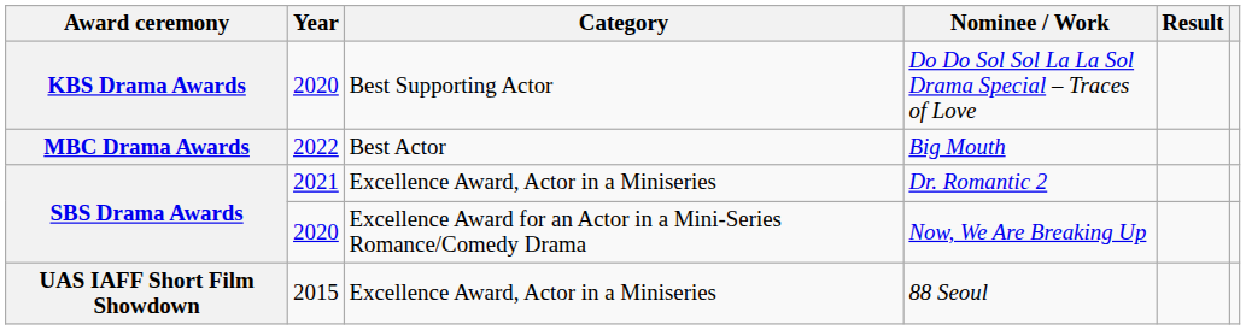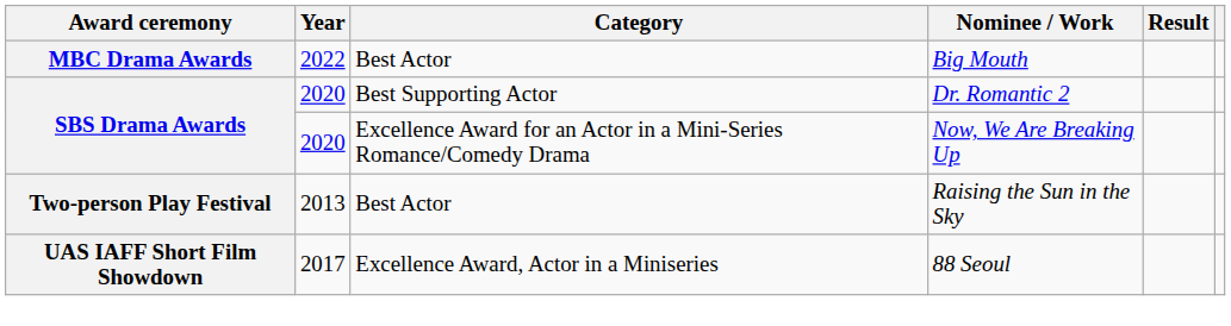- row: KBS Drama Awards | 2020 | Best Supporting Actor | Do Do Sol Sol La La Sol Drama Special – Traces of Love
Dr. Romantic 2 | Year: 2021 -> 2020
Dr. Romantic 2 | Category: Excellence Award, Actor in a Miniseries -> Best Supporting Actor
+ row: Two-person Play Festival | 2013 | Best Actor | Raising the Sun in the Sky
88 Seoul | Year: 2015 -> 2017
